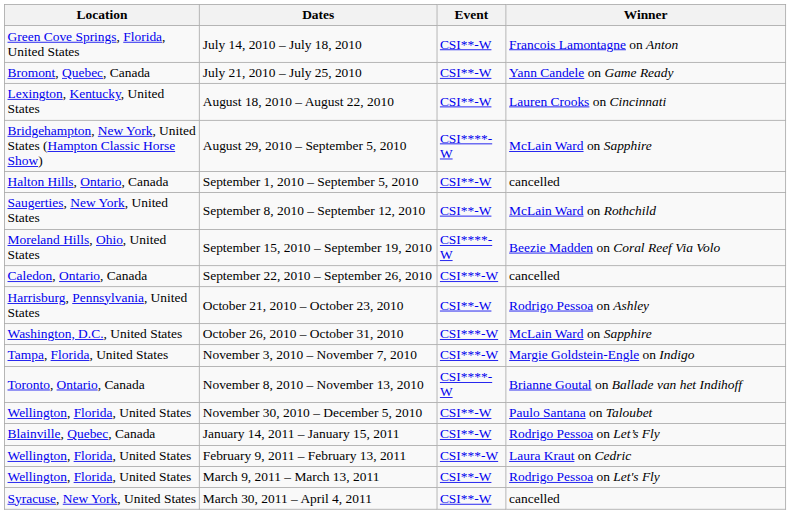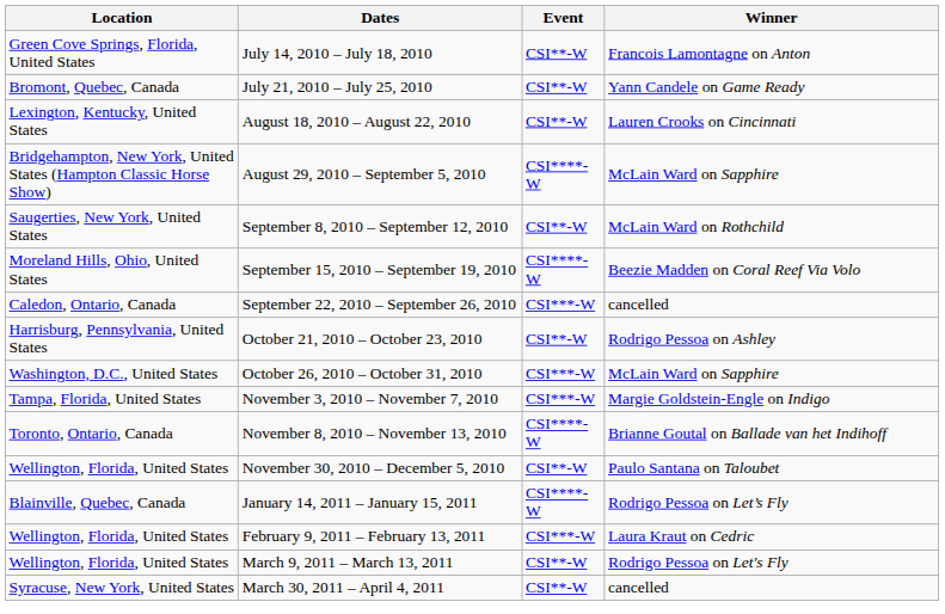- row: Halton Hills, Ontario, Canada | September 1, 2010 – September 5, 2010 | CSI**-W | cancelled
January 14, 2011 – January 15, 2011 | Event: CSI**-W -> CSI****-W
